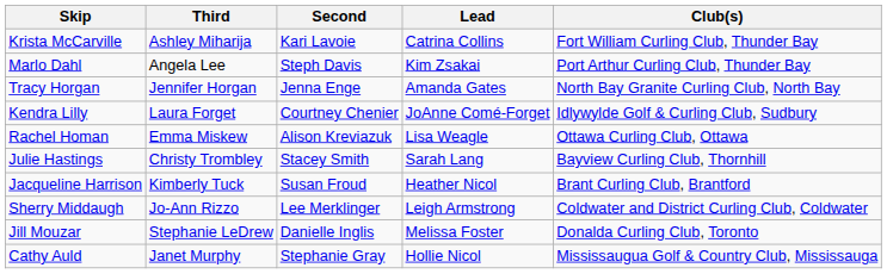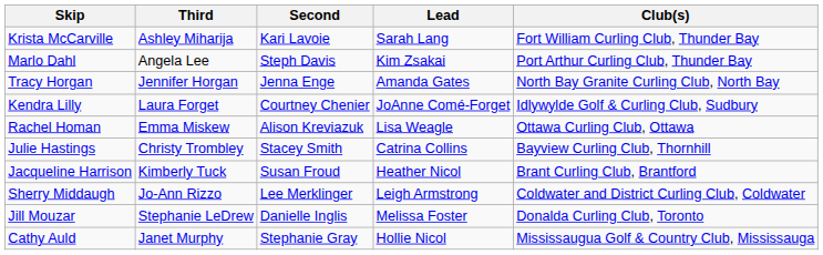Krista McCarville | Lead: Catrina Collins -> Sarah Lang
Julie Hastings | Lead: Sarah Lang -> Catrina Collins
